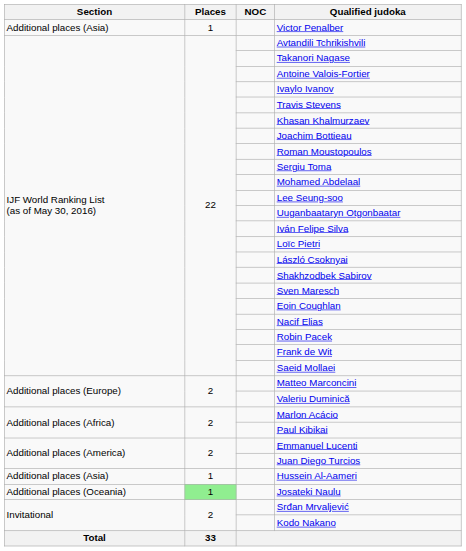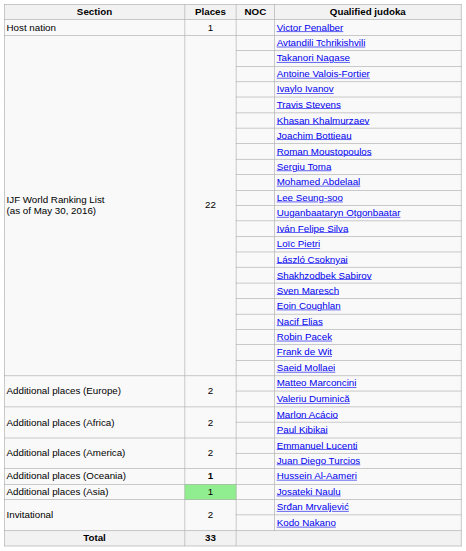Victor Penalber | Section: Additional places (Asia) -> Host nation
Hussein Al-Aameri | Section: Additional places (Asia) -> Additional places (Oceania)
Hussein Al-Aameri | Places: normal -> bold
Josateki Naulu | Section: Additional places (Oceania) -> Additional places (Asia)
